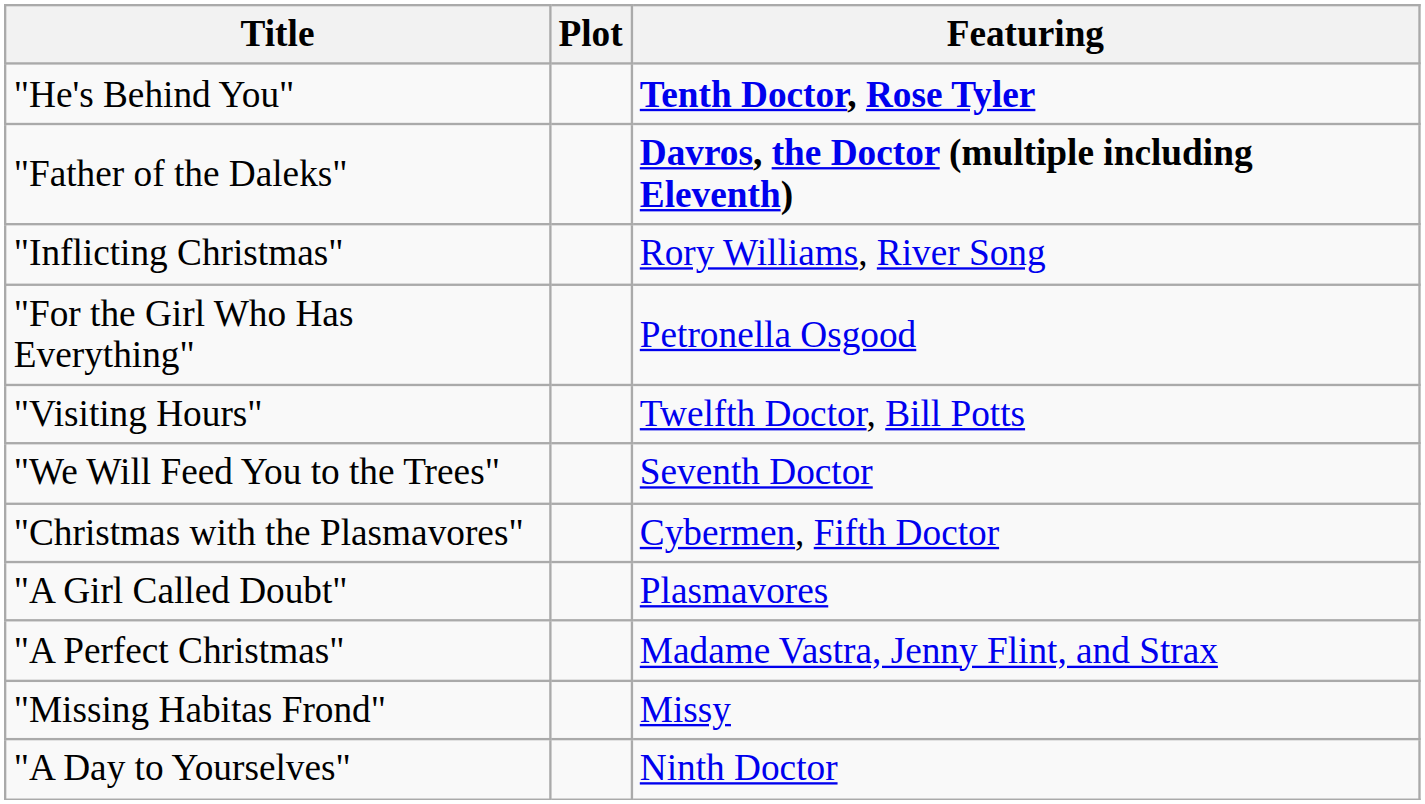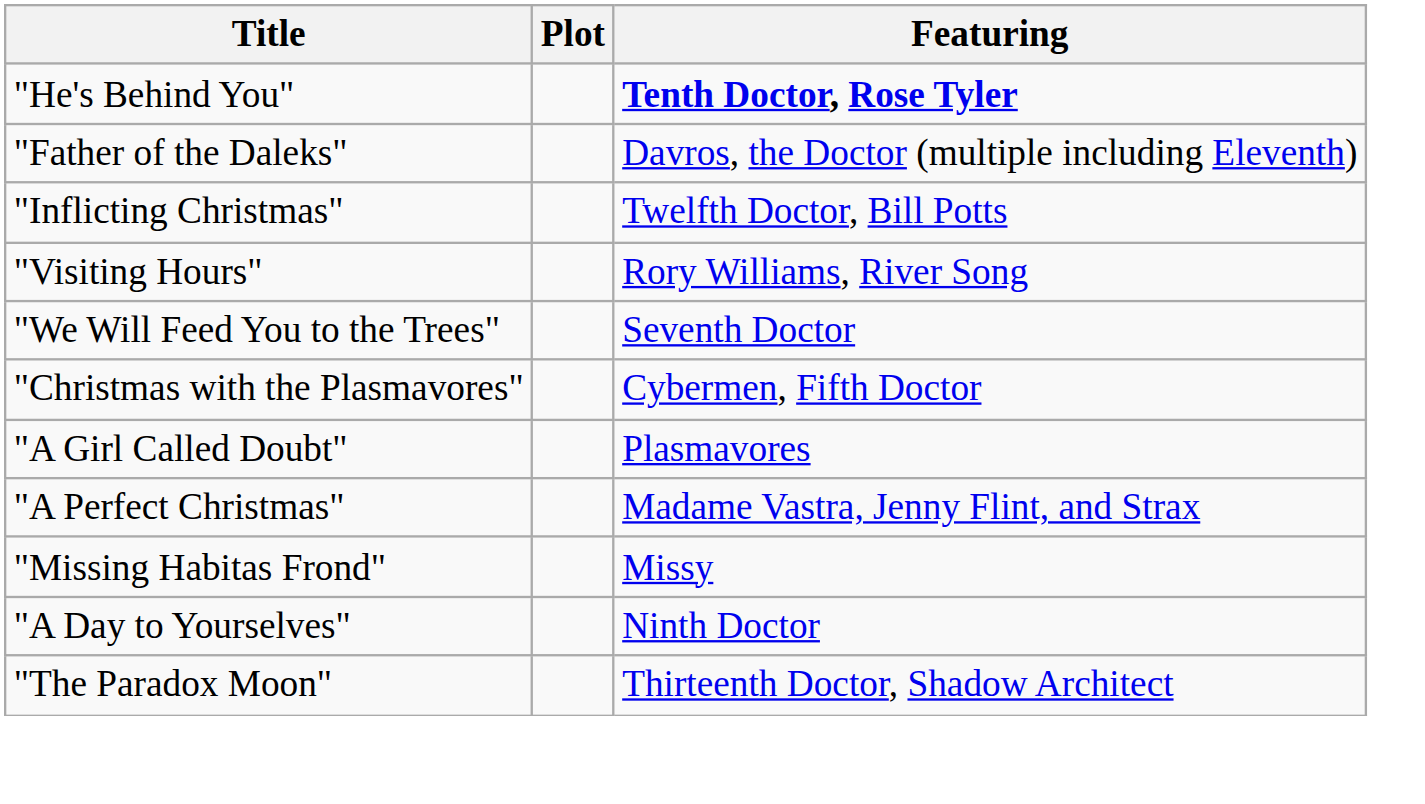"Father of the Daleks" | Featuring: bold -> normal
"Inflicting Christmas" | Featuring: Rory Williams, River Song -> Twelfth Doctor, Bill Potts
- row: "For the Girl Who Has Everything" | Petronella Osgood
"Visiting Hours" | Featuring: Twelfth Doctor, Bill Potts -> Rory Williams, River Song
+ row: "The Paradox Moon" | Thirteenth Doctor, Shadow Architect
